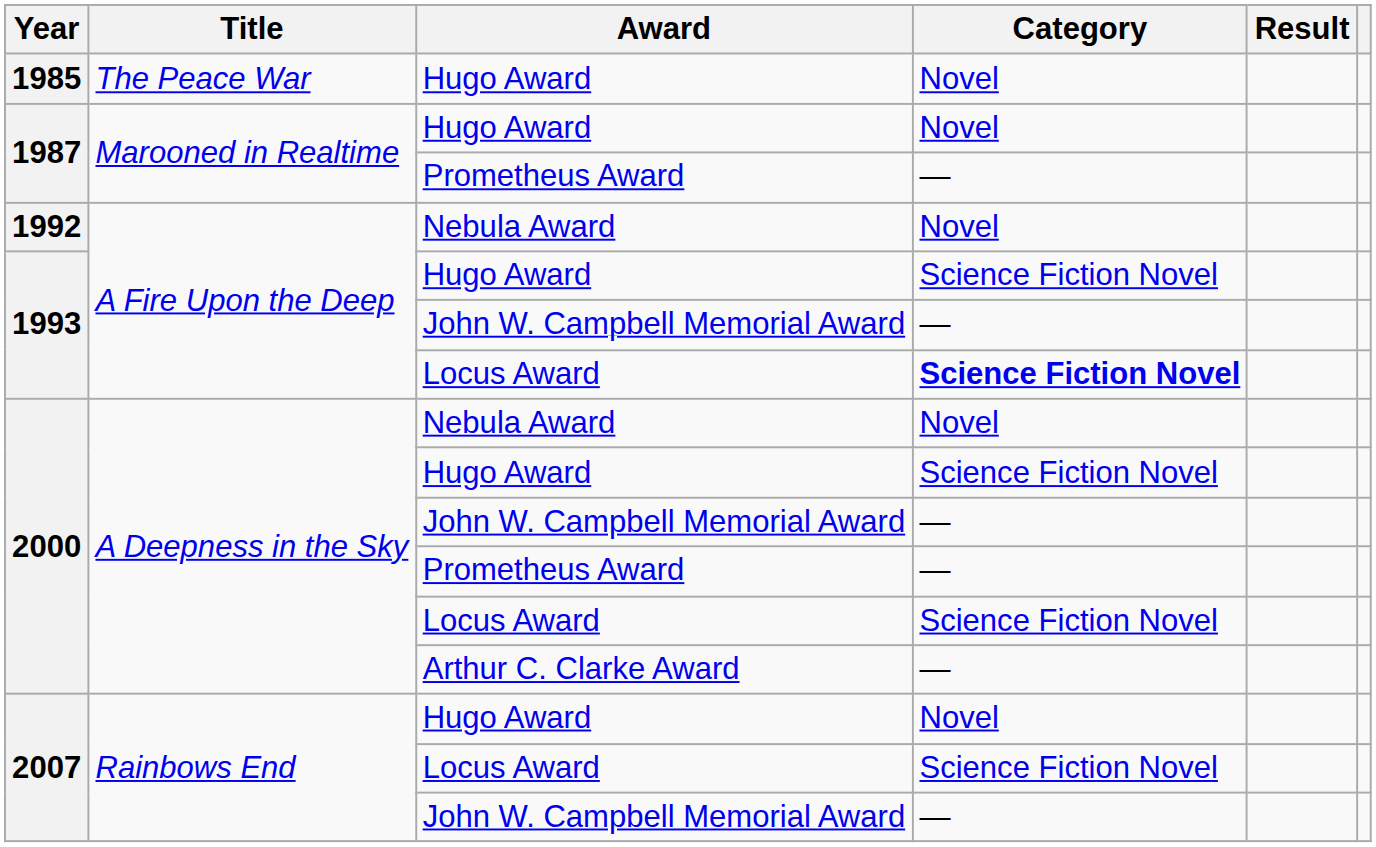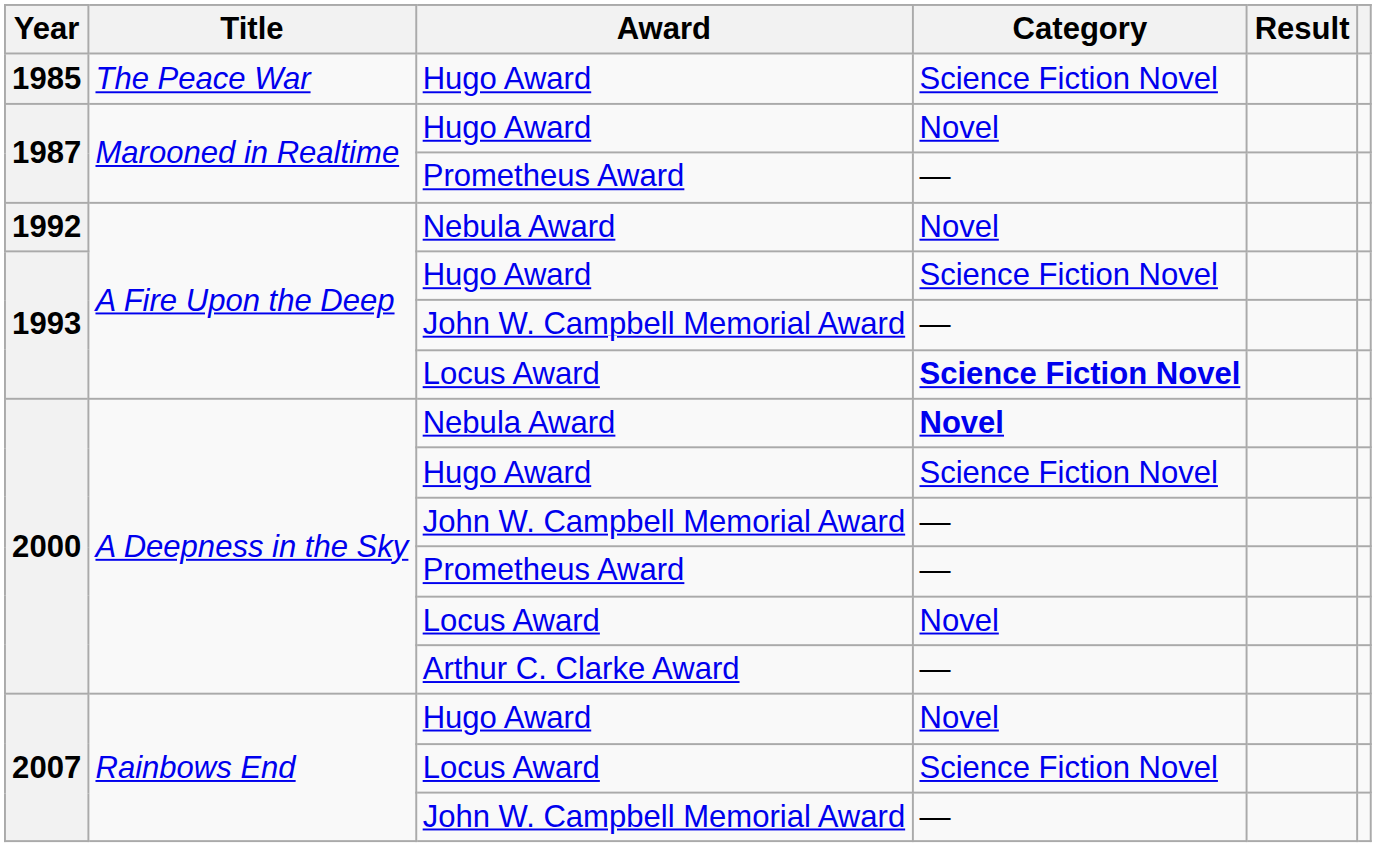1985 | Category: Novel -> Science Fiction Novel
2000 / Nebula Award | Category: normal -> bold
2000 / Locus Award | Category: Science Fiction Novel -> Novel
